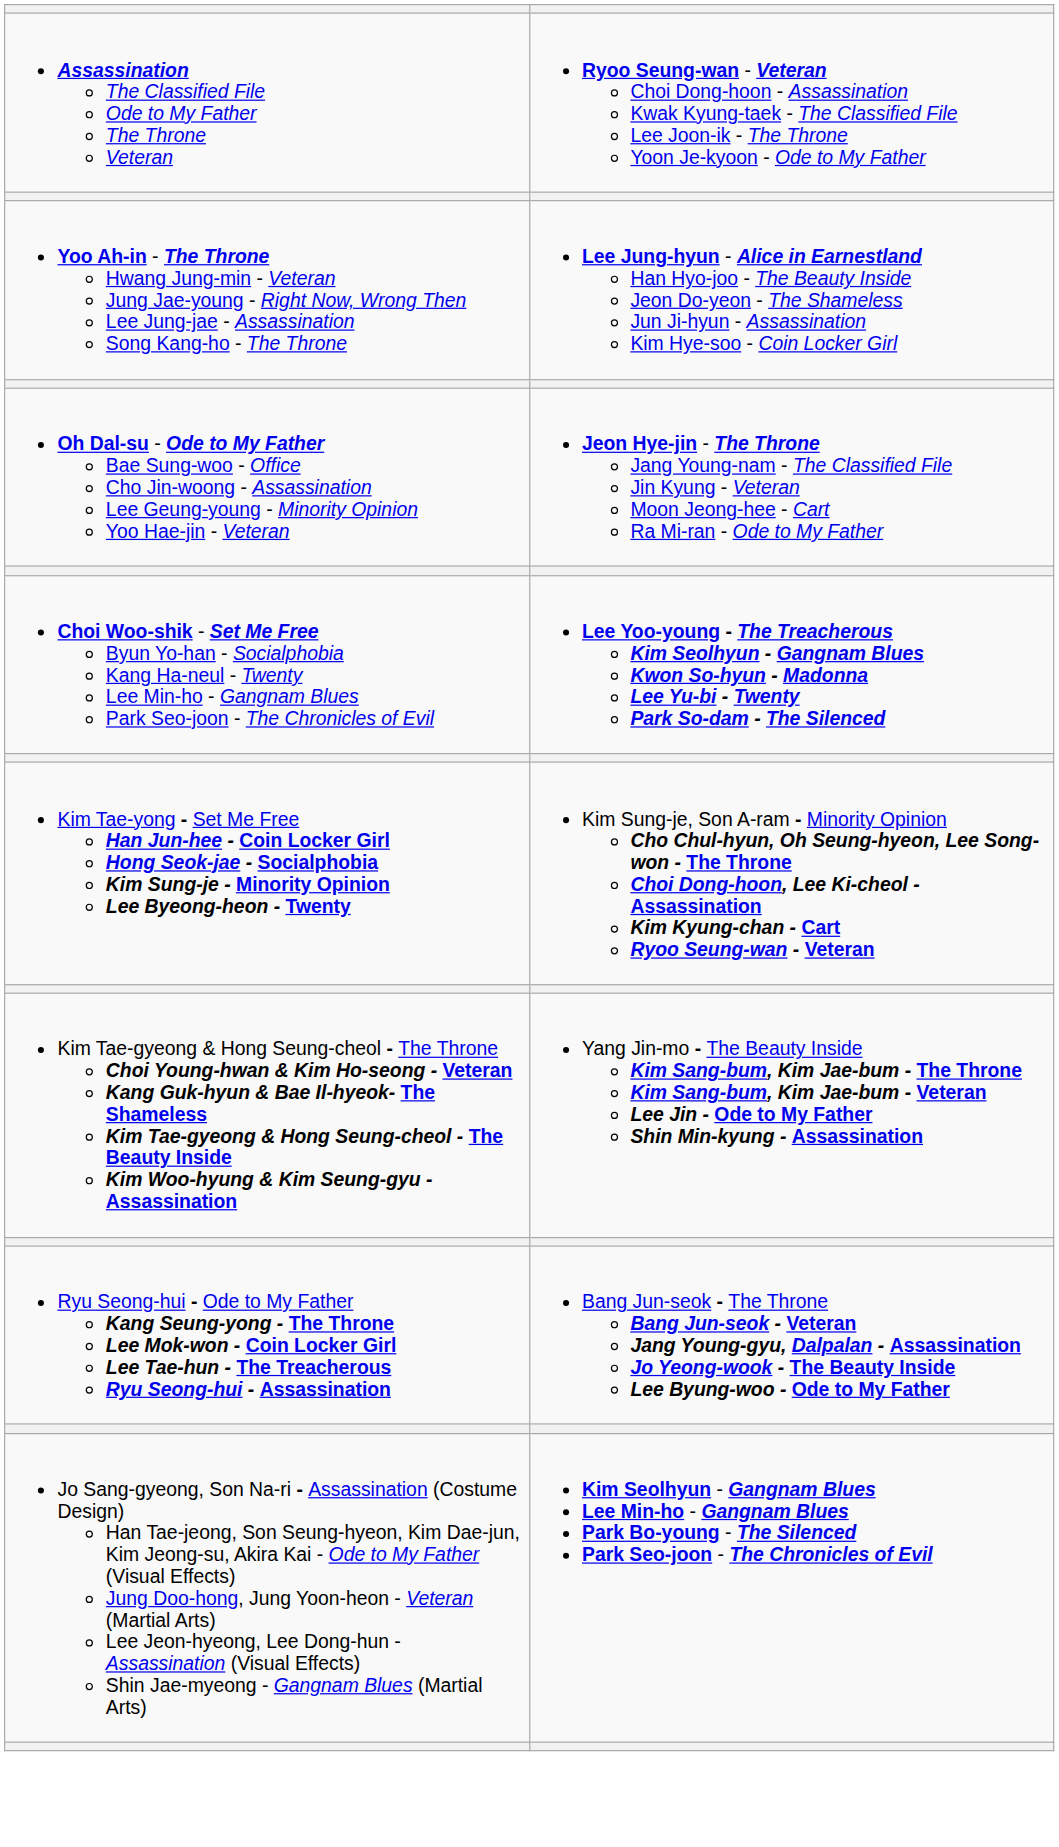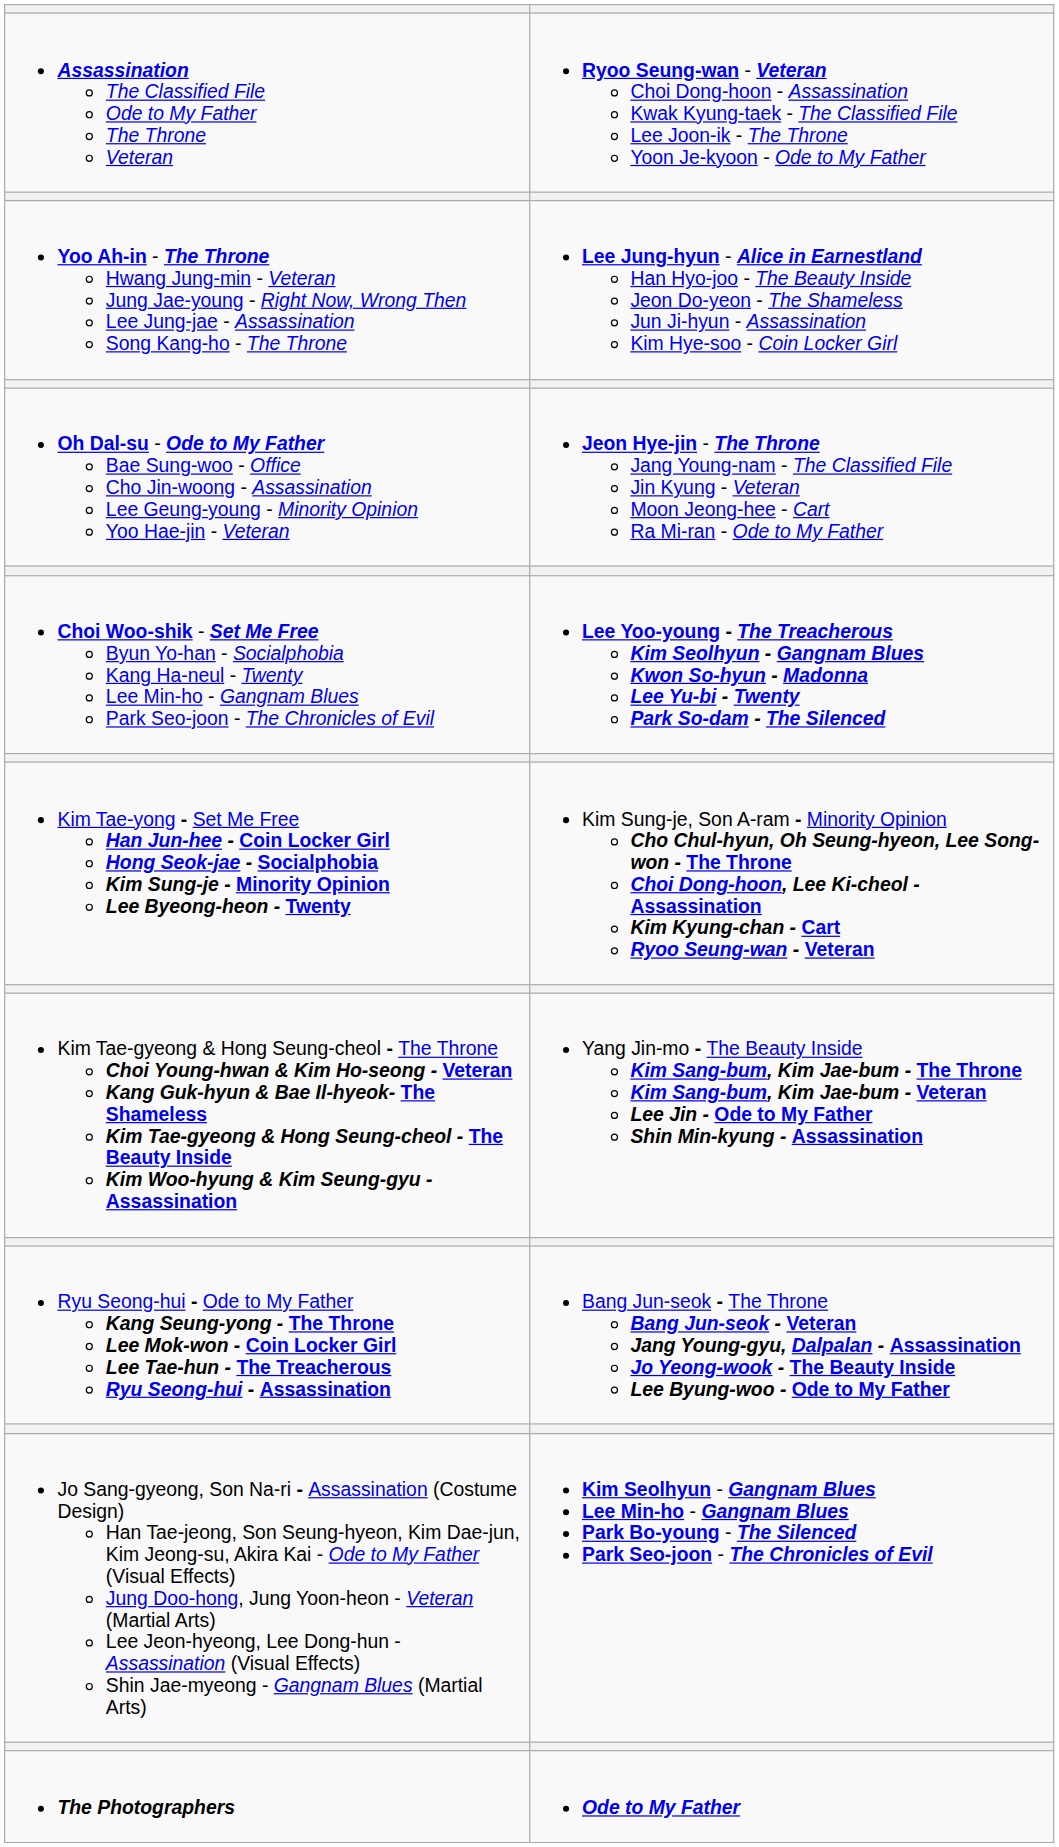+ row: The Photographers | Ode to My Father
